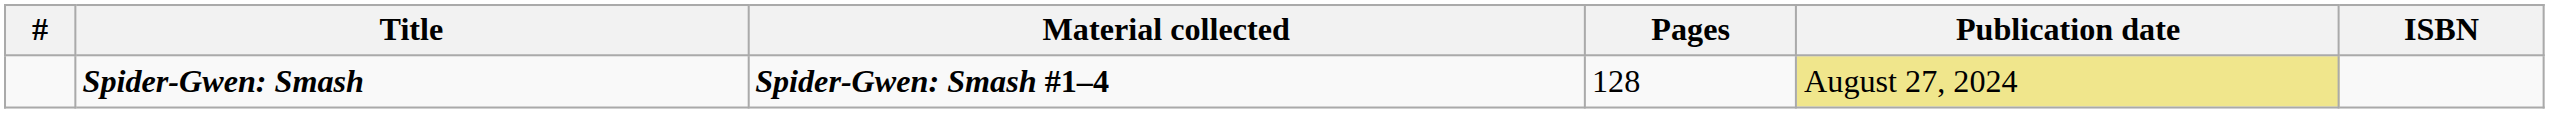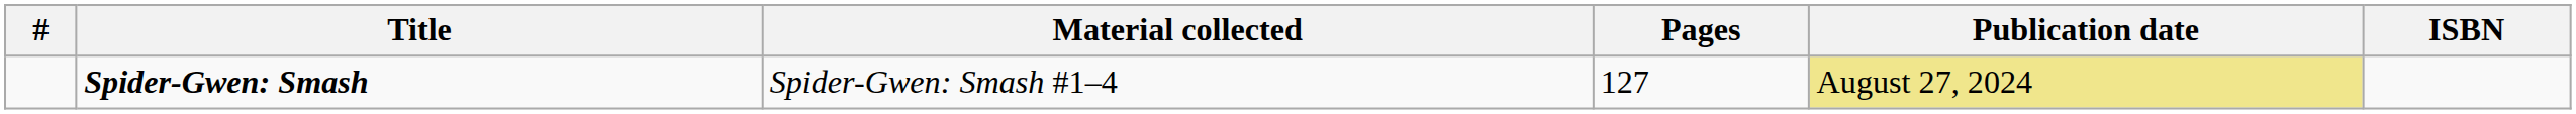Spider-Gwen: Smash | Material collected: bold -> normal
Spider-Gwen: Smash | Pages: 128 -> 127
